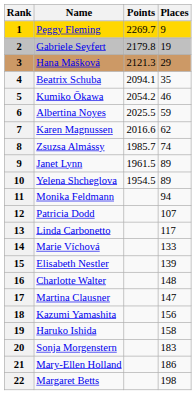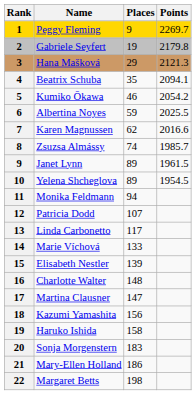columns swapped: Points <-> Places
